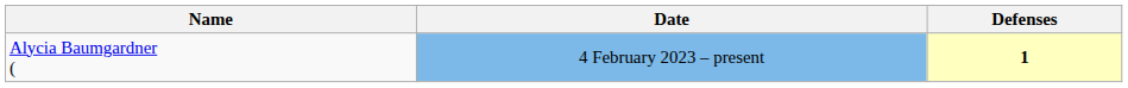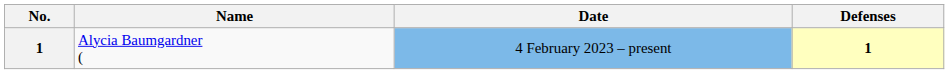+ column: No. | 1
